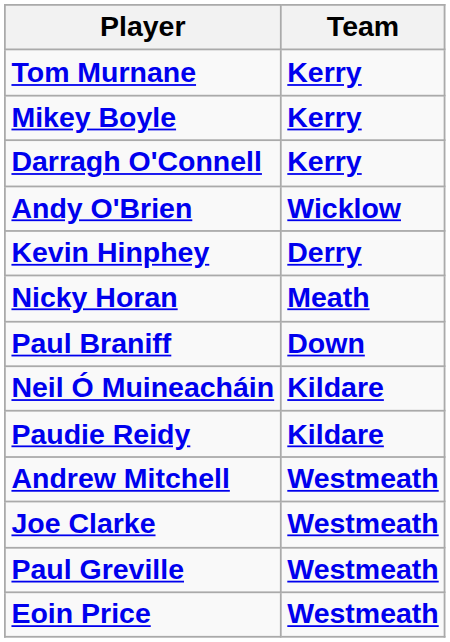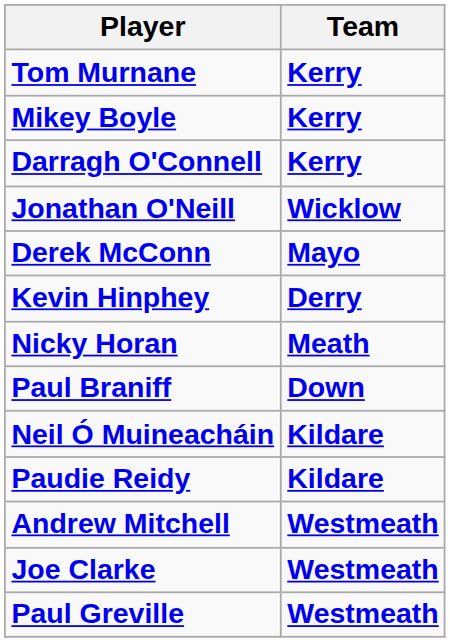- row: Andy O'Brien | Wicklow
+ row: Jonathan O'Neill | Wicklow
+ row: Derek McConn | Mayo
- row: Eoin Price | Westmeath
